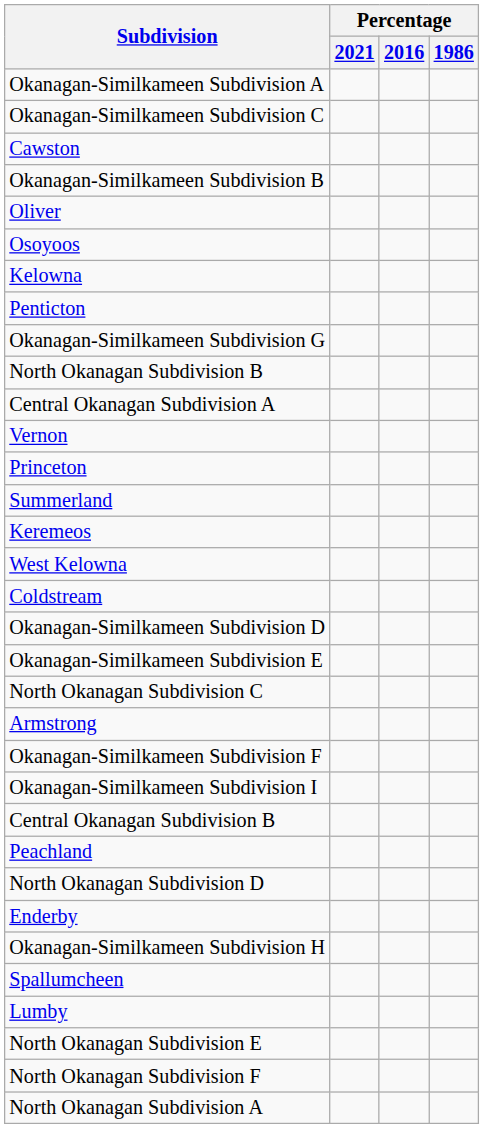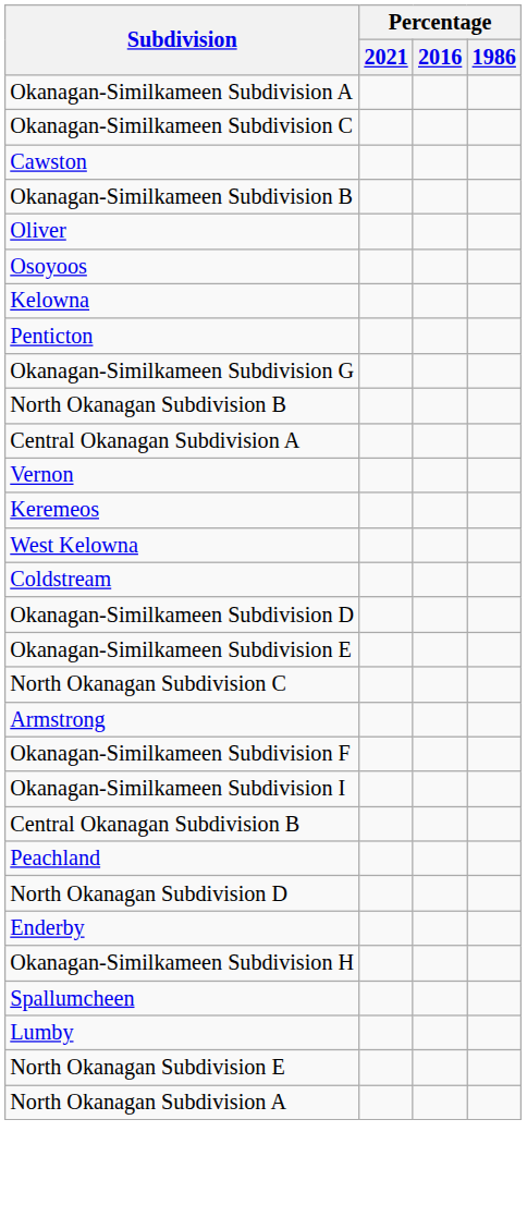- row: Princeton
- row: Summerland
- row: North Okanagan Subdivision F
